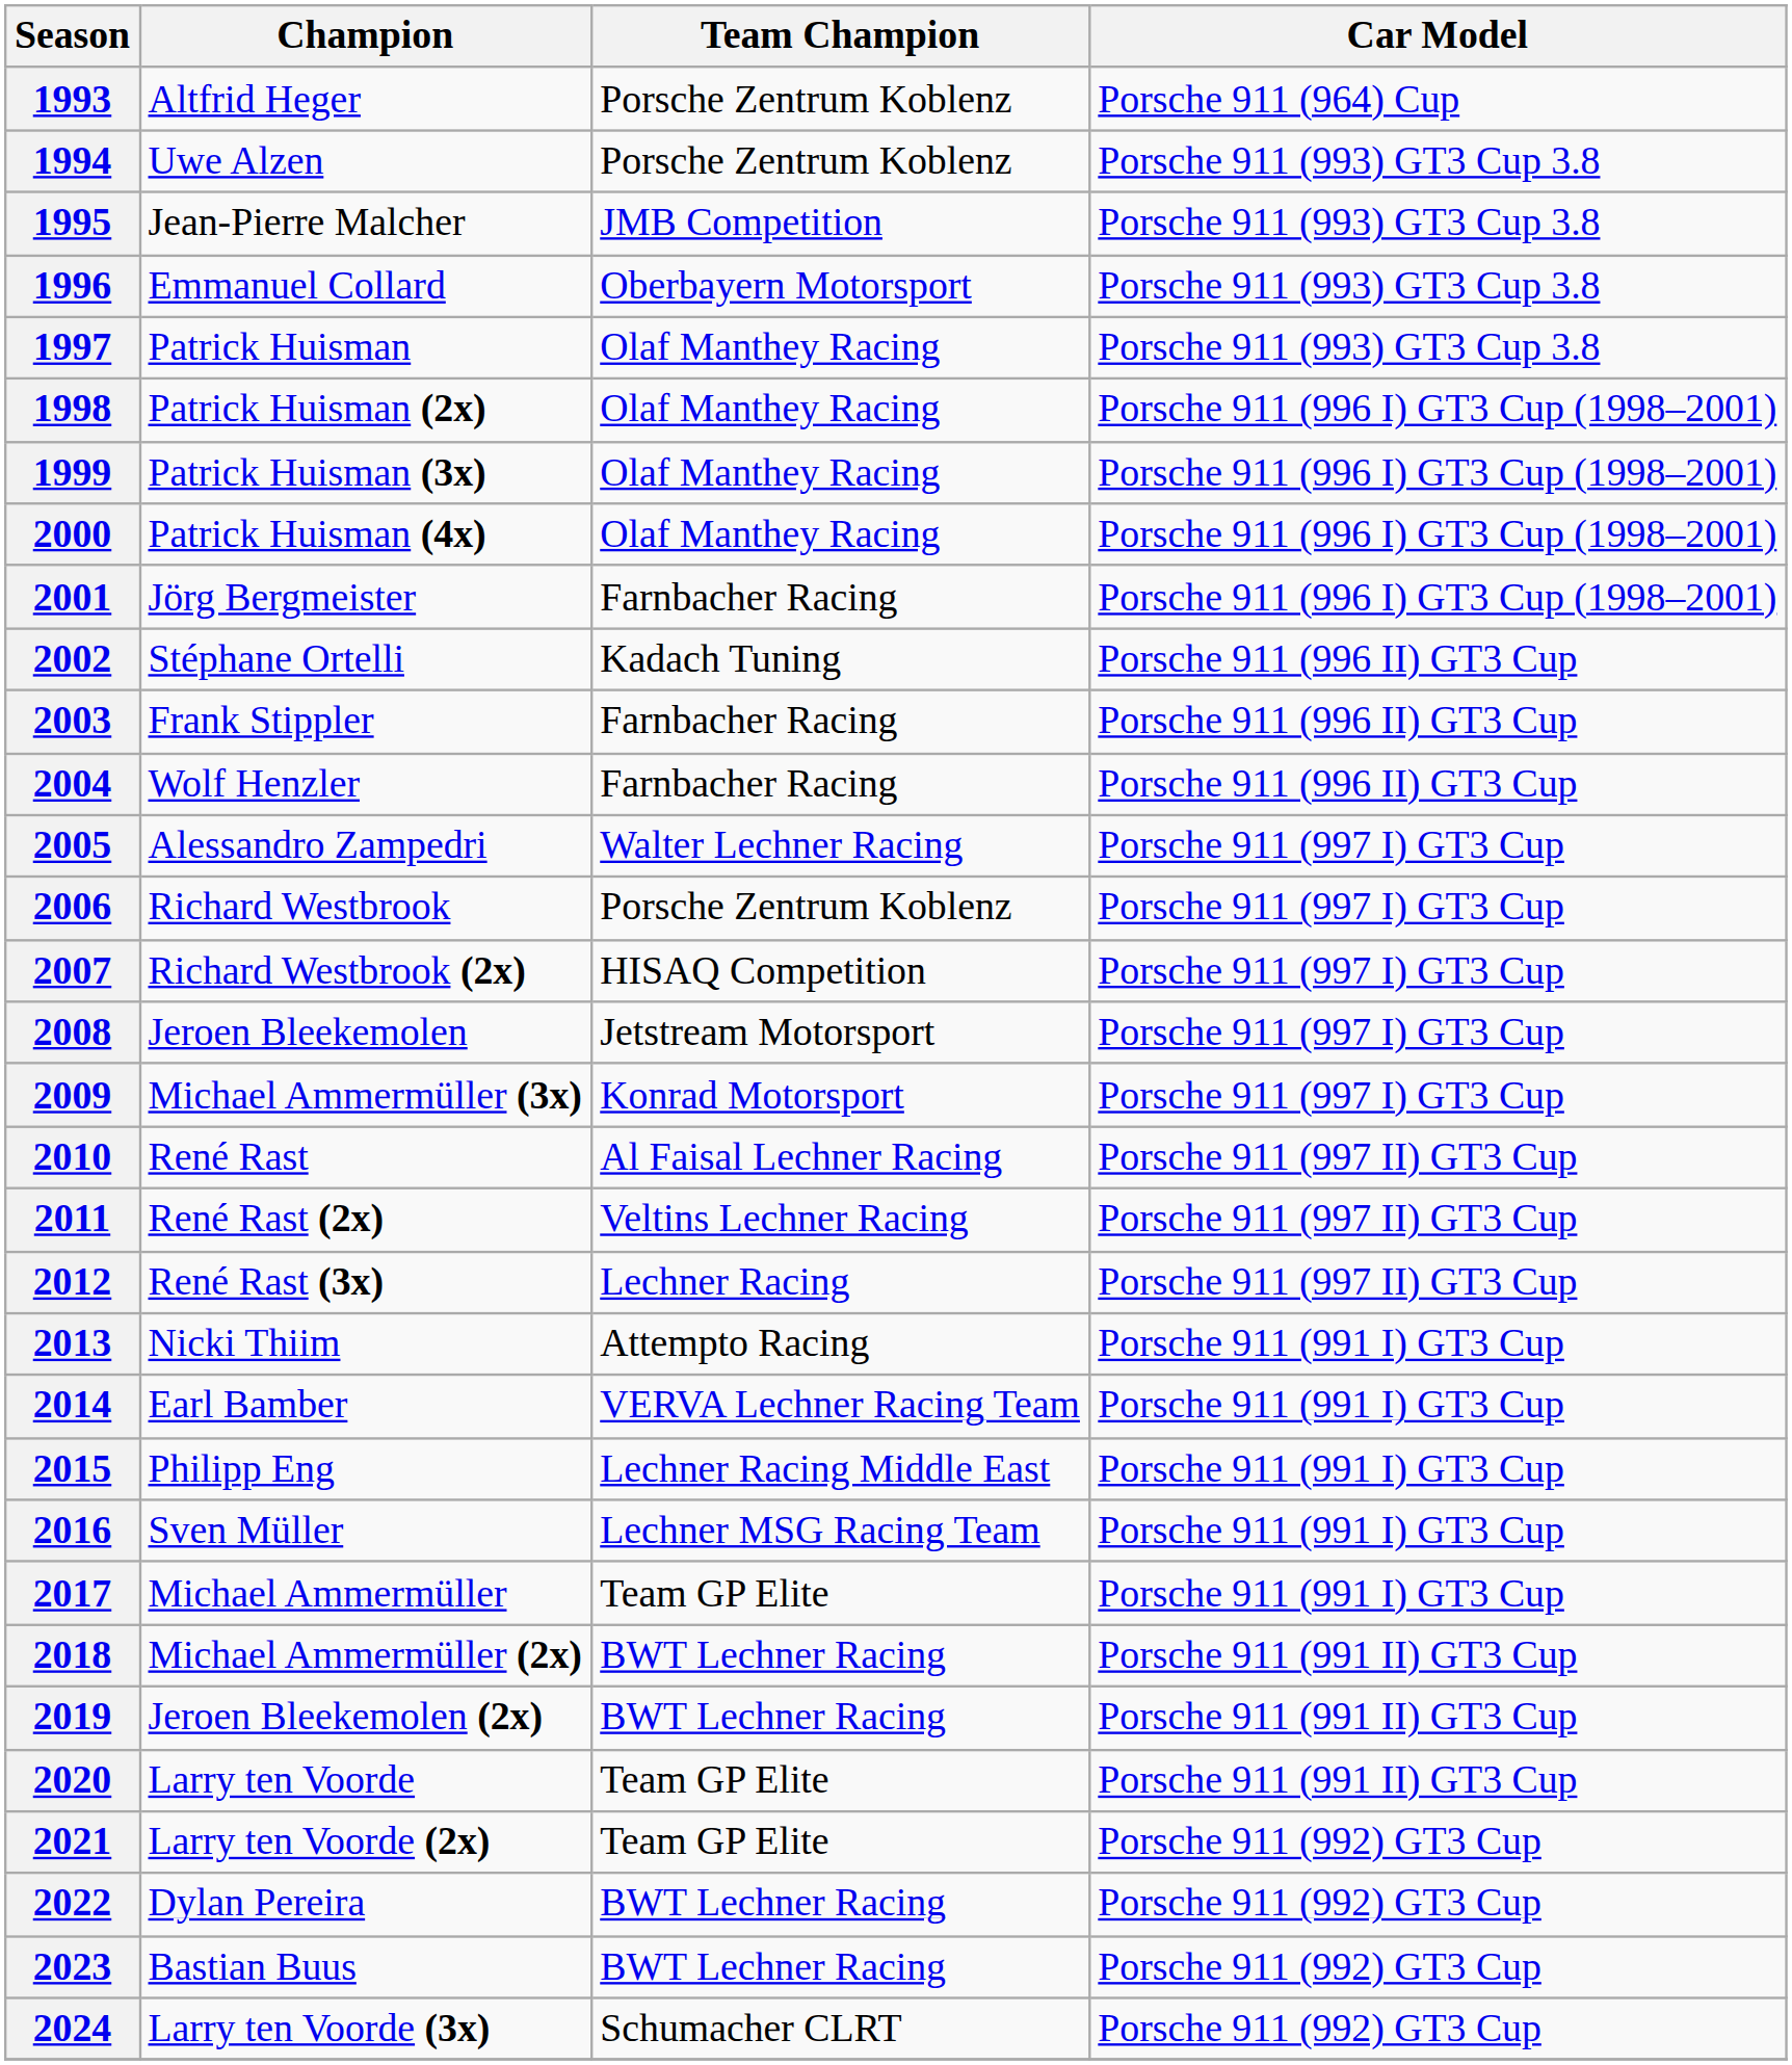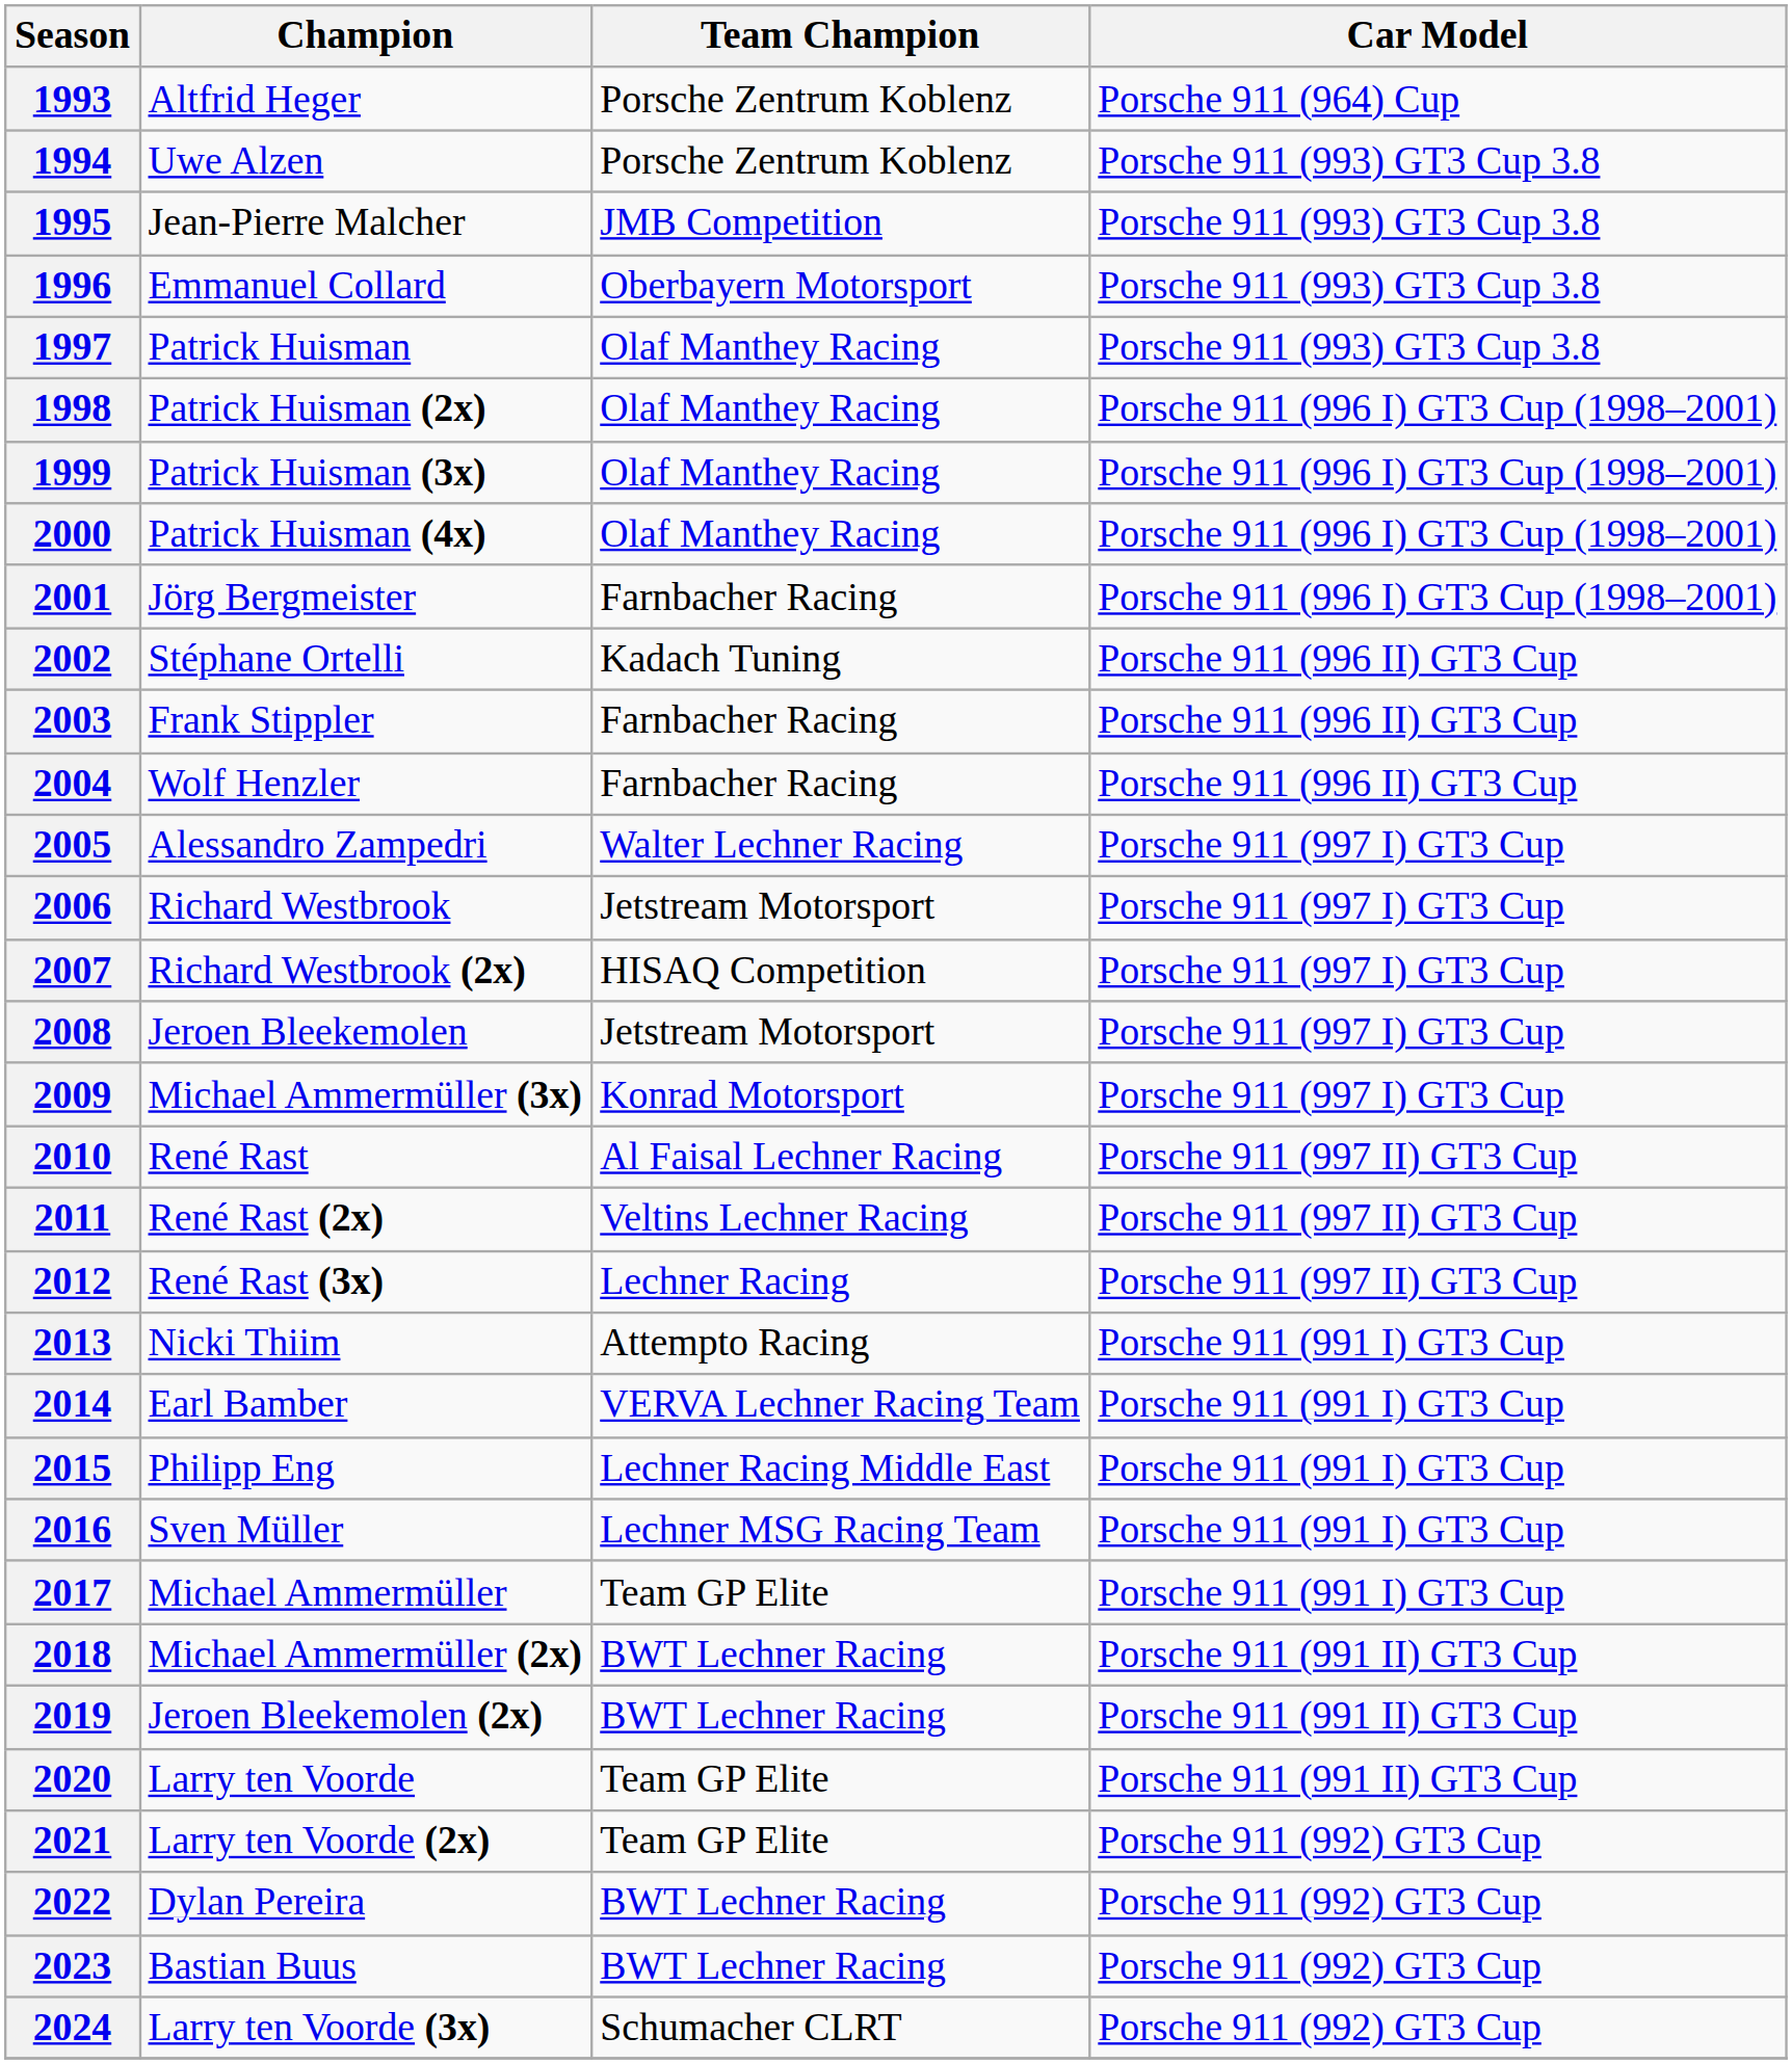2006 | Team Champion: Porsche Zentrum Koblenz -> Jetstream Motorsport
